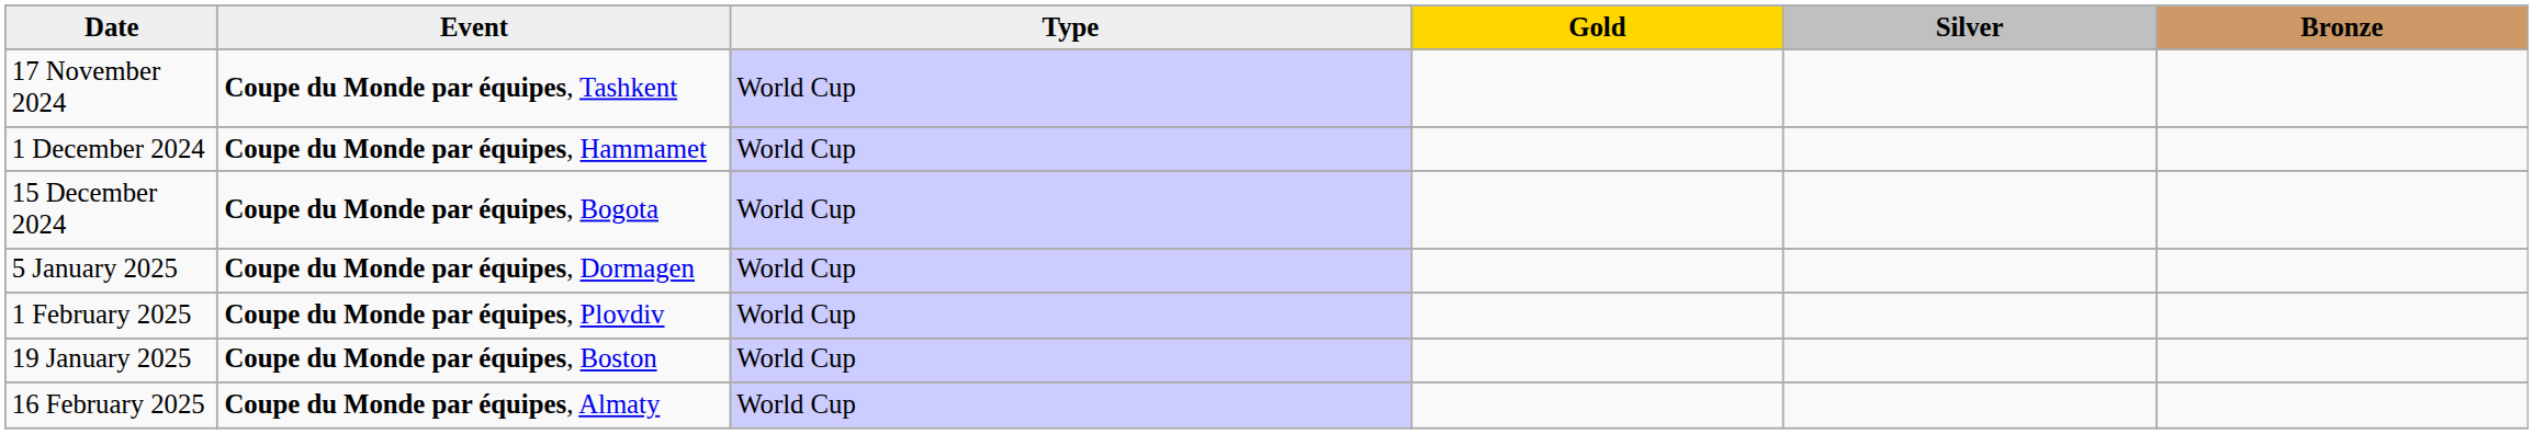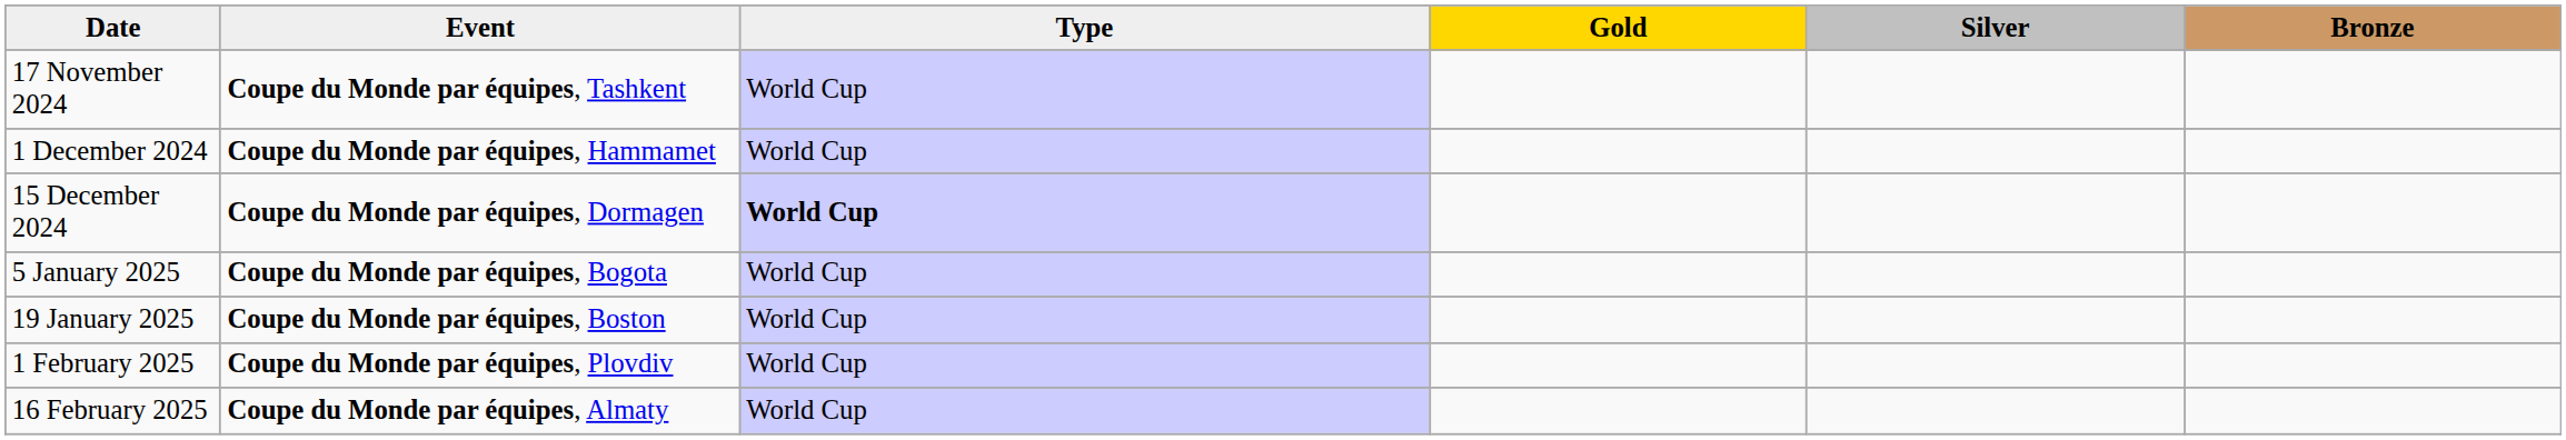15 December 2024 | Event: Coupe du Monde par équipes, Bogota -> Coupe du Monde par équipes, Dormagen
15 December 2024 | Type: normal -> bold
5 January 2025 | Event: Coupe du Monde par équipes, Dormagen -> Coupe du Monde par équipes, Bogota
rows swapped: 19 January 2025 <-> 1 February 2025
